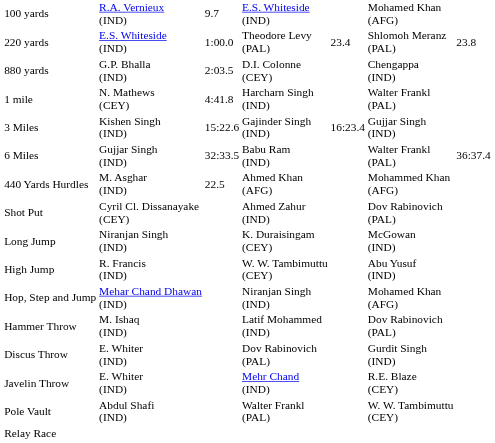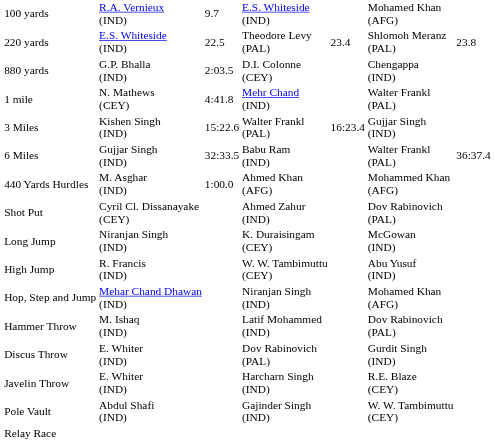220 yards | column 3: 1:00.0 -> 22.5
1 mile | column 4: Harcharn Singh (IND) -> Mehr Chand (IND)
3 Miles | column 4: Gajinder Singh (IND) -> Walter Frankl (PAL)
440 Yards Hurdles | column 3: 22.5 -> 1:00.0
Javelin Throw | column 4: Mehr Chand (IND) -> Harcharn Singh (IND)
Pole Vault | column 4: Walter Frankl (PAL) -> Gajinder Singh (IND)
